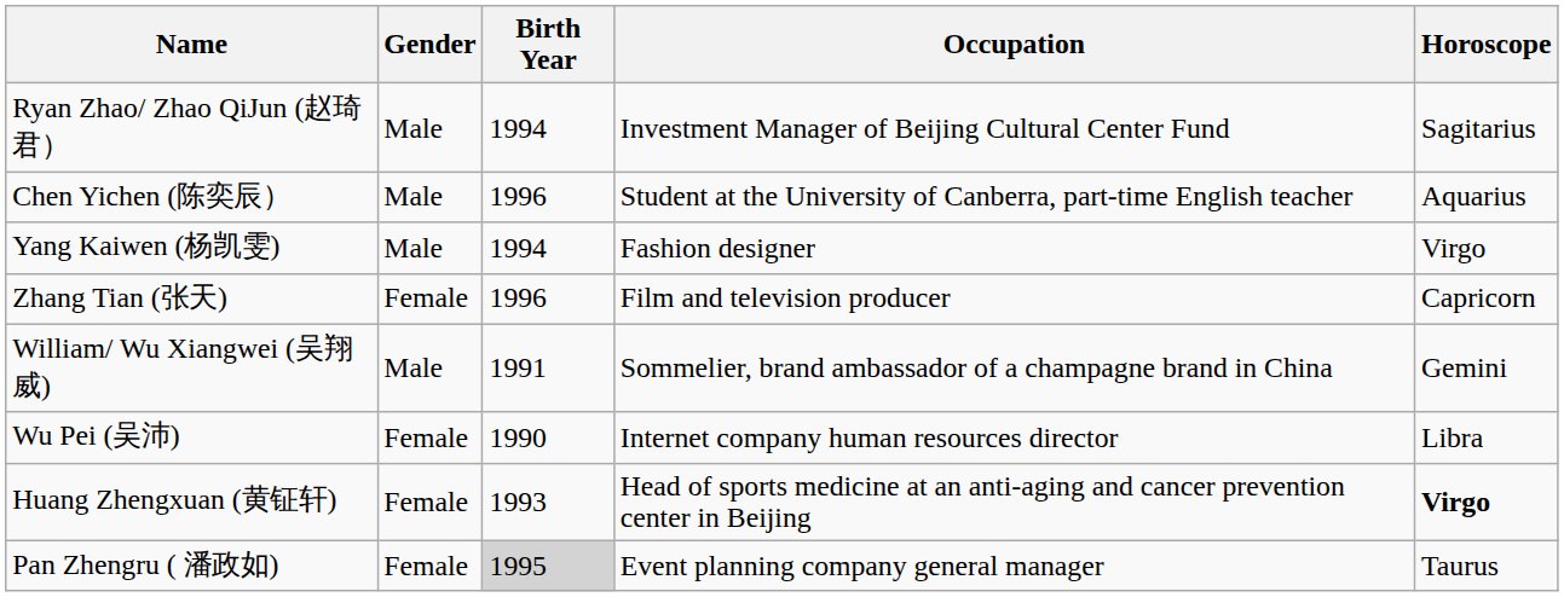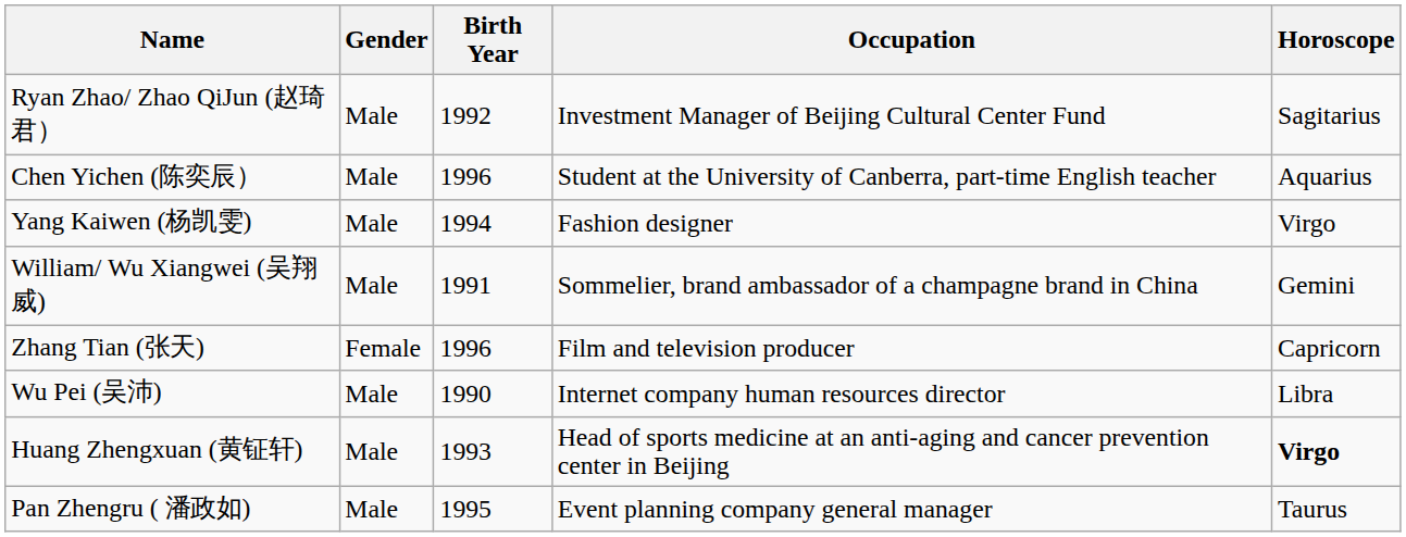Ryan Zhao/ Zhao QiJun (赵琦君） | Birth Year: 1994 -> 1992
rows swapped: William/ Wu Xiangwei (吴翔威) <-> Zhang Tian (张天)
Wu Pei (吴沛) | Gender: Female -> Male
Huang Zhengxuan (黄钲轩) | Gender: Female -> Male
Pan Zhengru ( 潘政如) | Gender: Female -> Male
Pan Zhengru ( 潘政如) | Birth Year: lightgrey background -> no background
